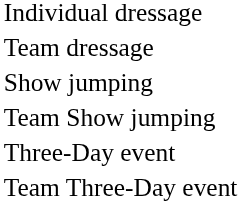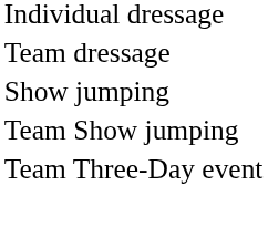- row: Three-Day event
